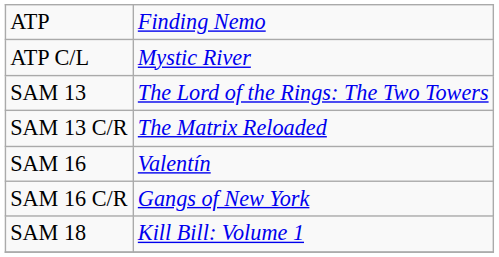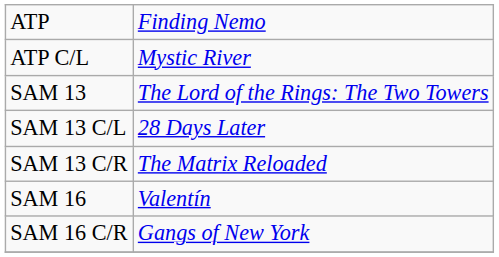+ row: SAM 13 C/L | 28 Days Later
- row: SAM 18 | Kill Bill: Volume 1
